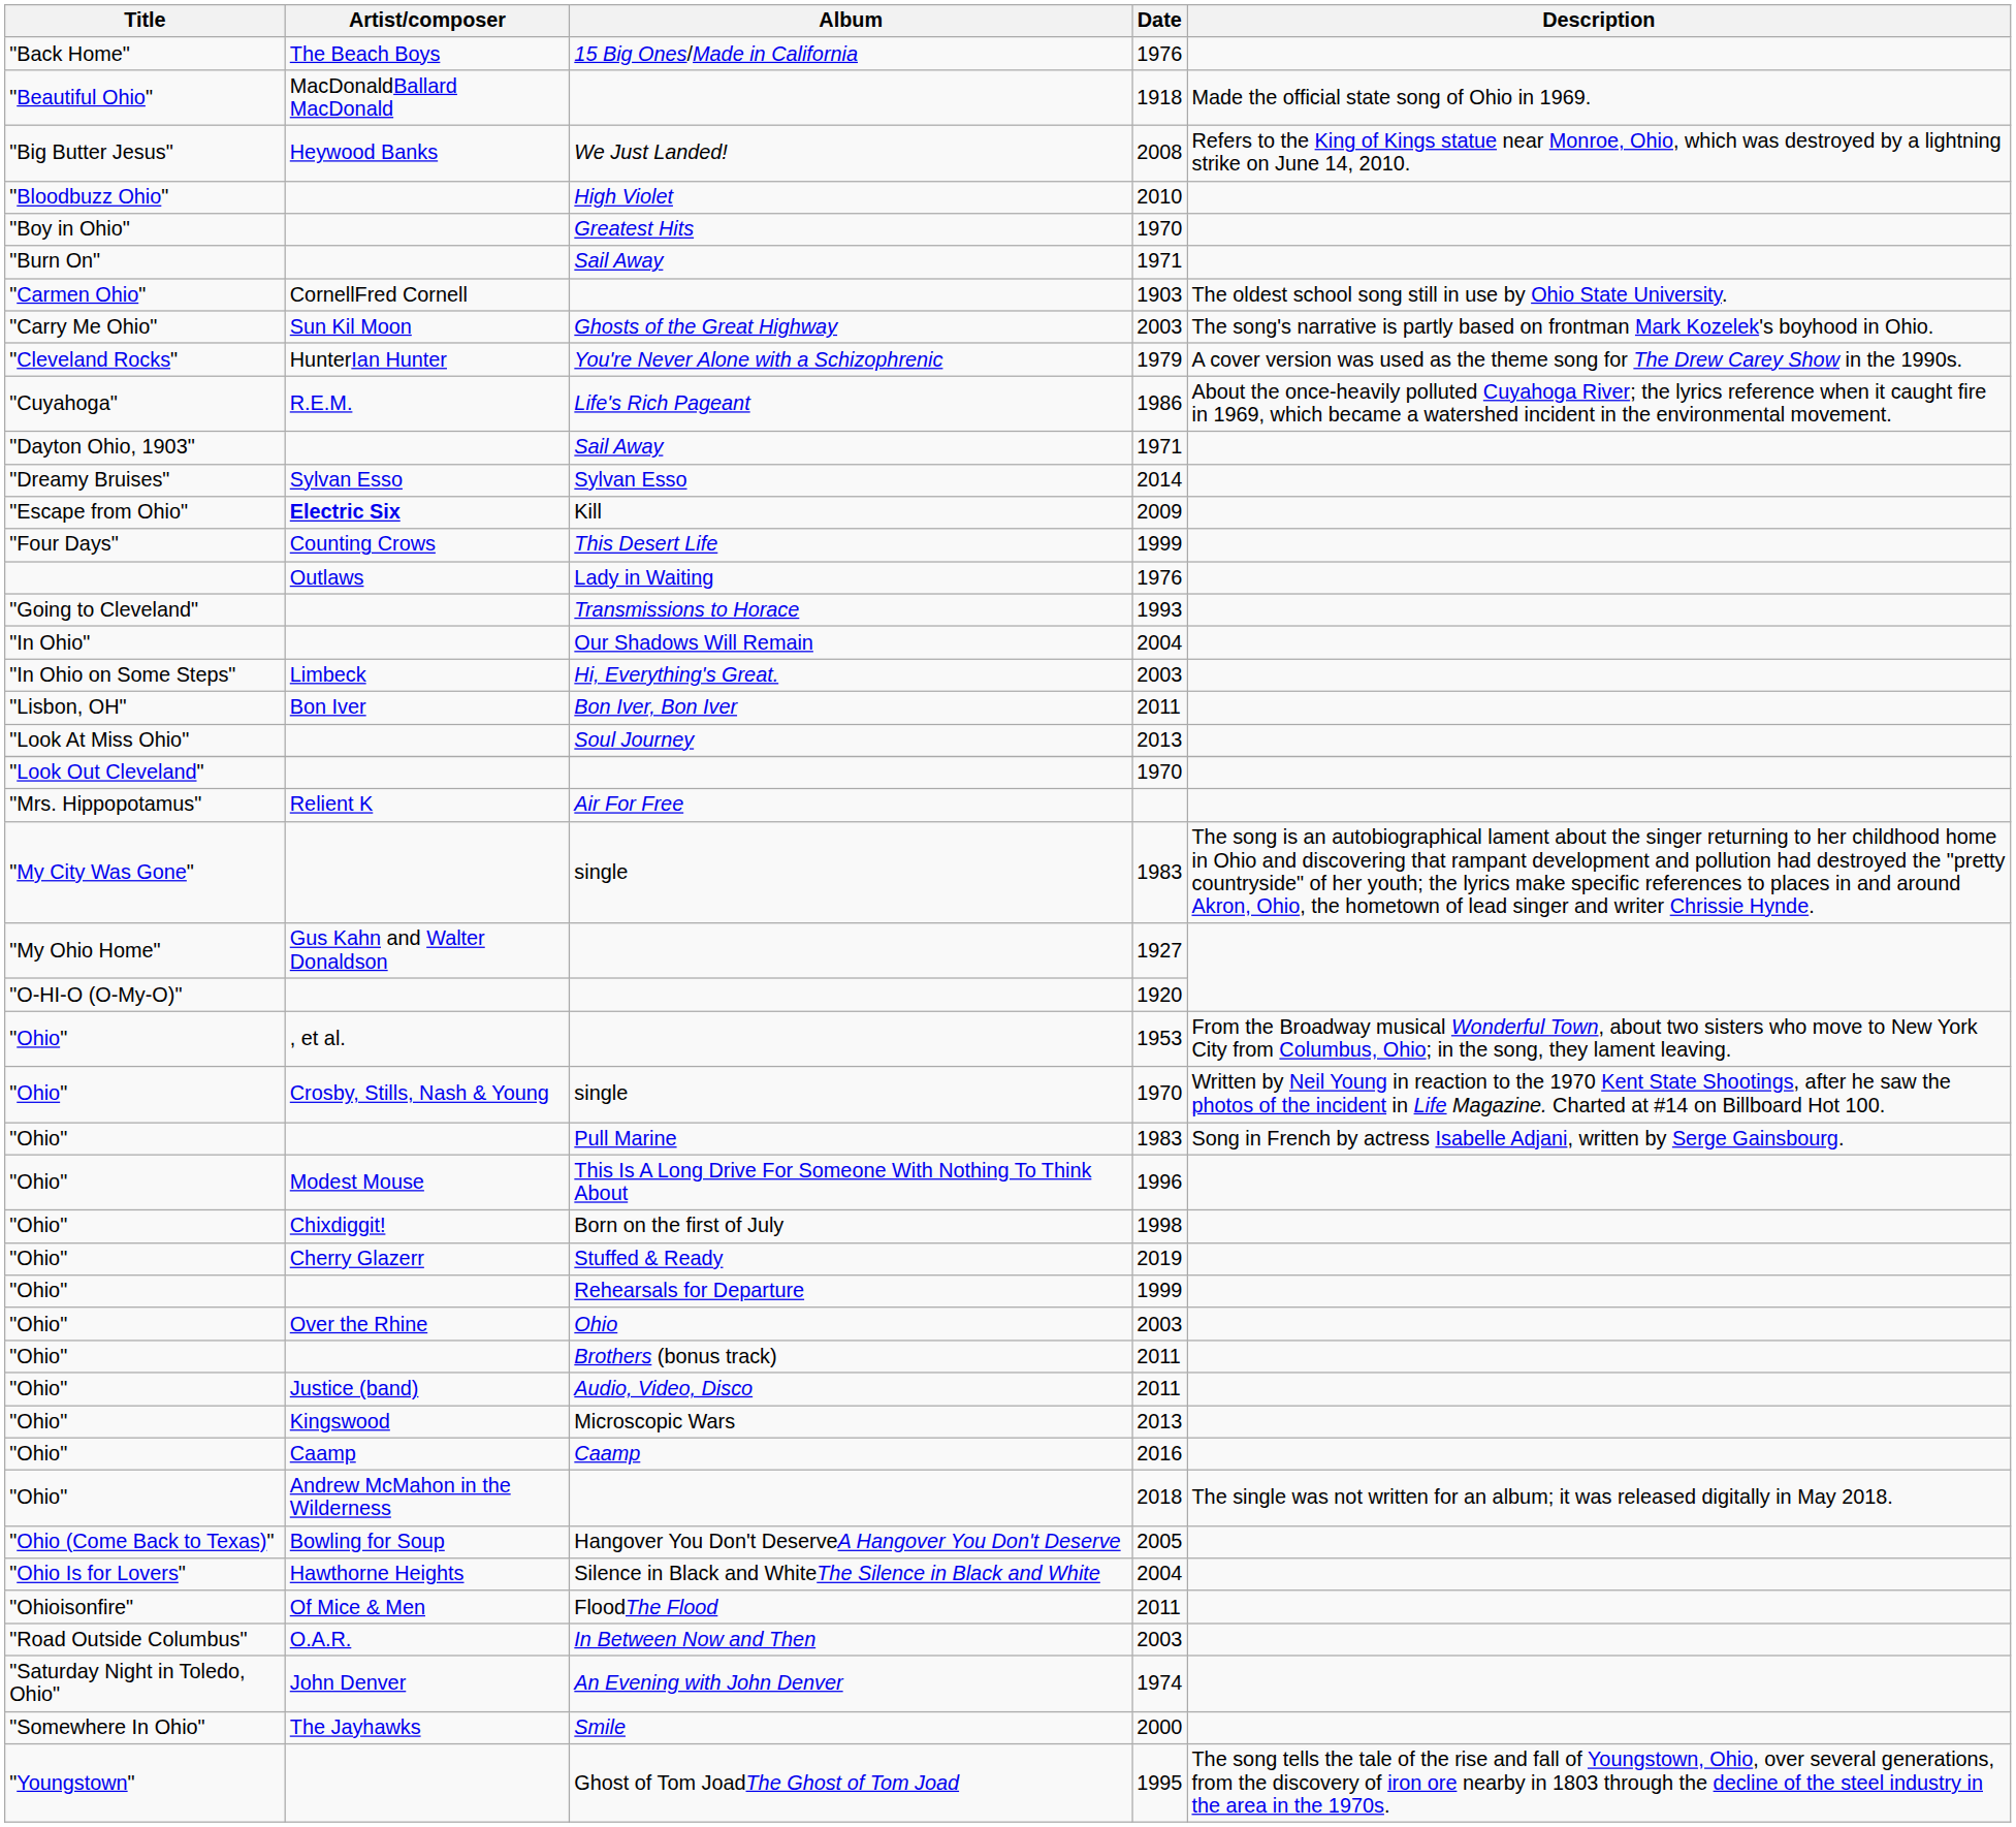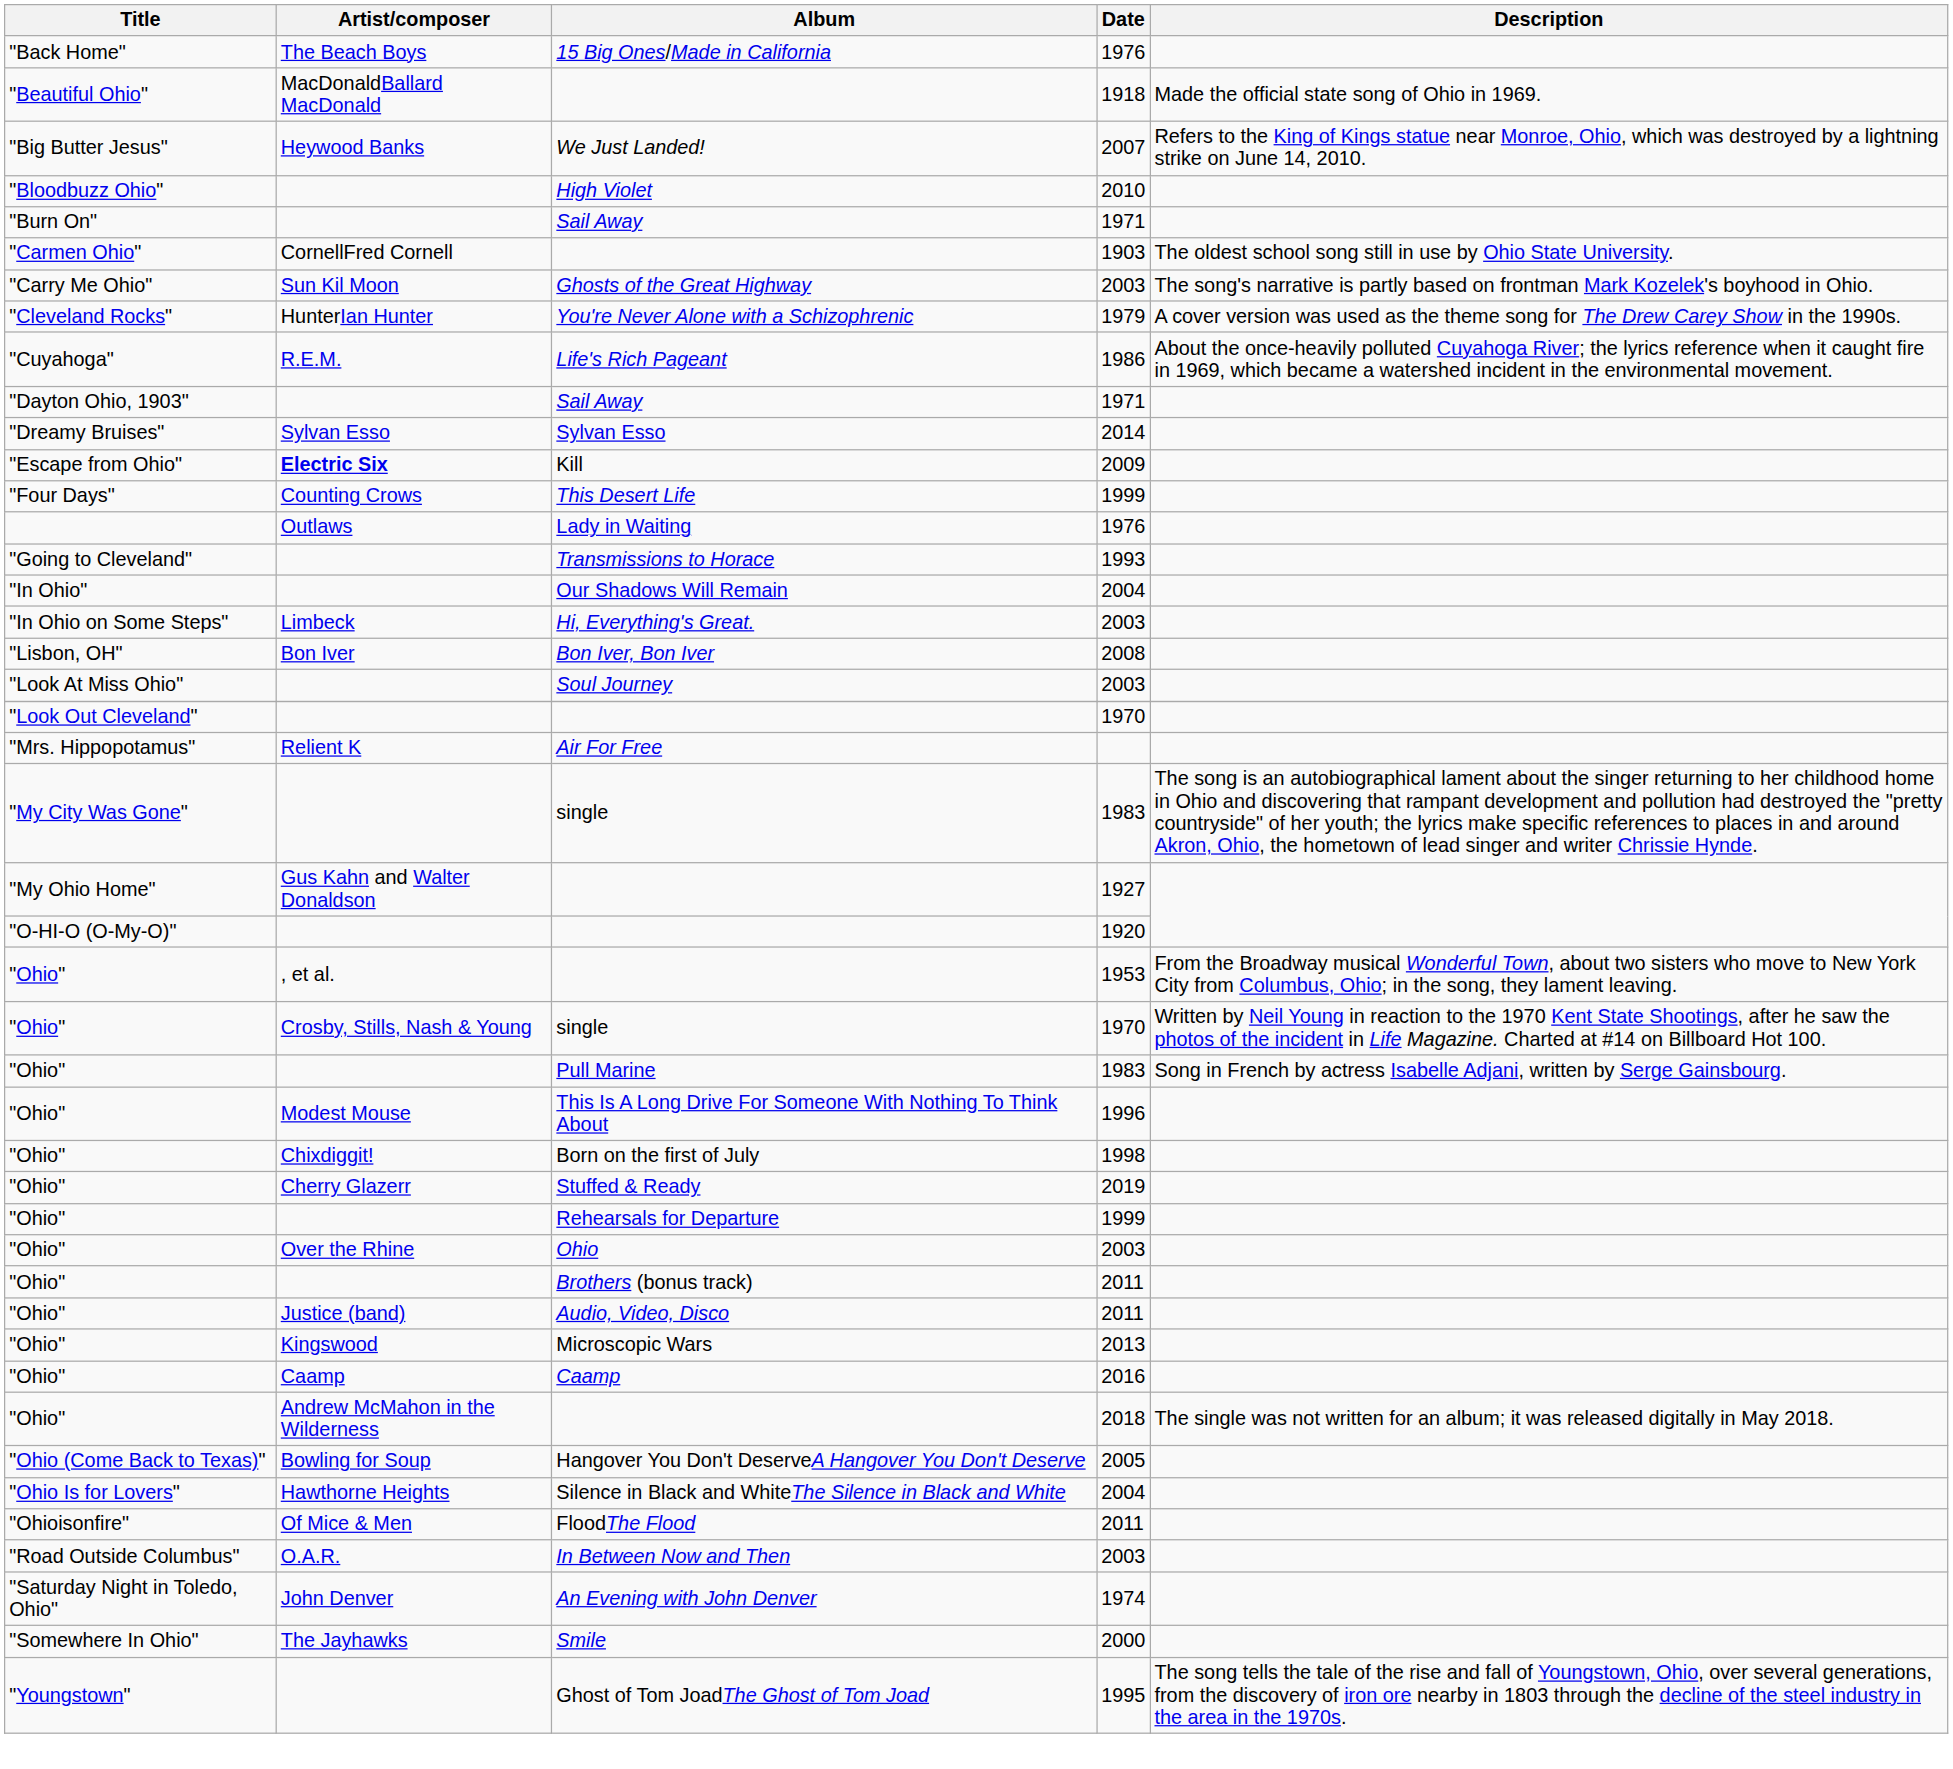We Just Landed! | Date: 2008 -> 2007
- row: "Boy in Ohio" | Greatest Hits | 1970
Bon Iver, Bon Iver | Date: 2011 -> 2008
Soul Journey | Date: 2013 -> 2003
